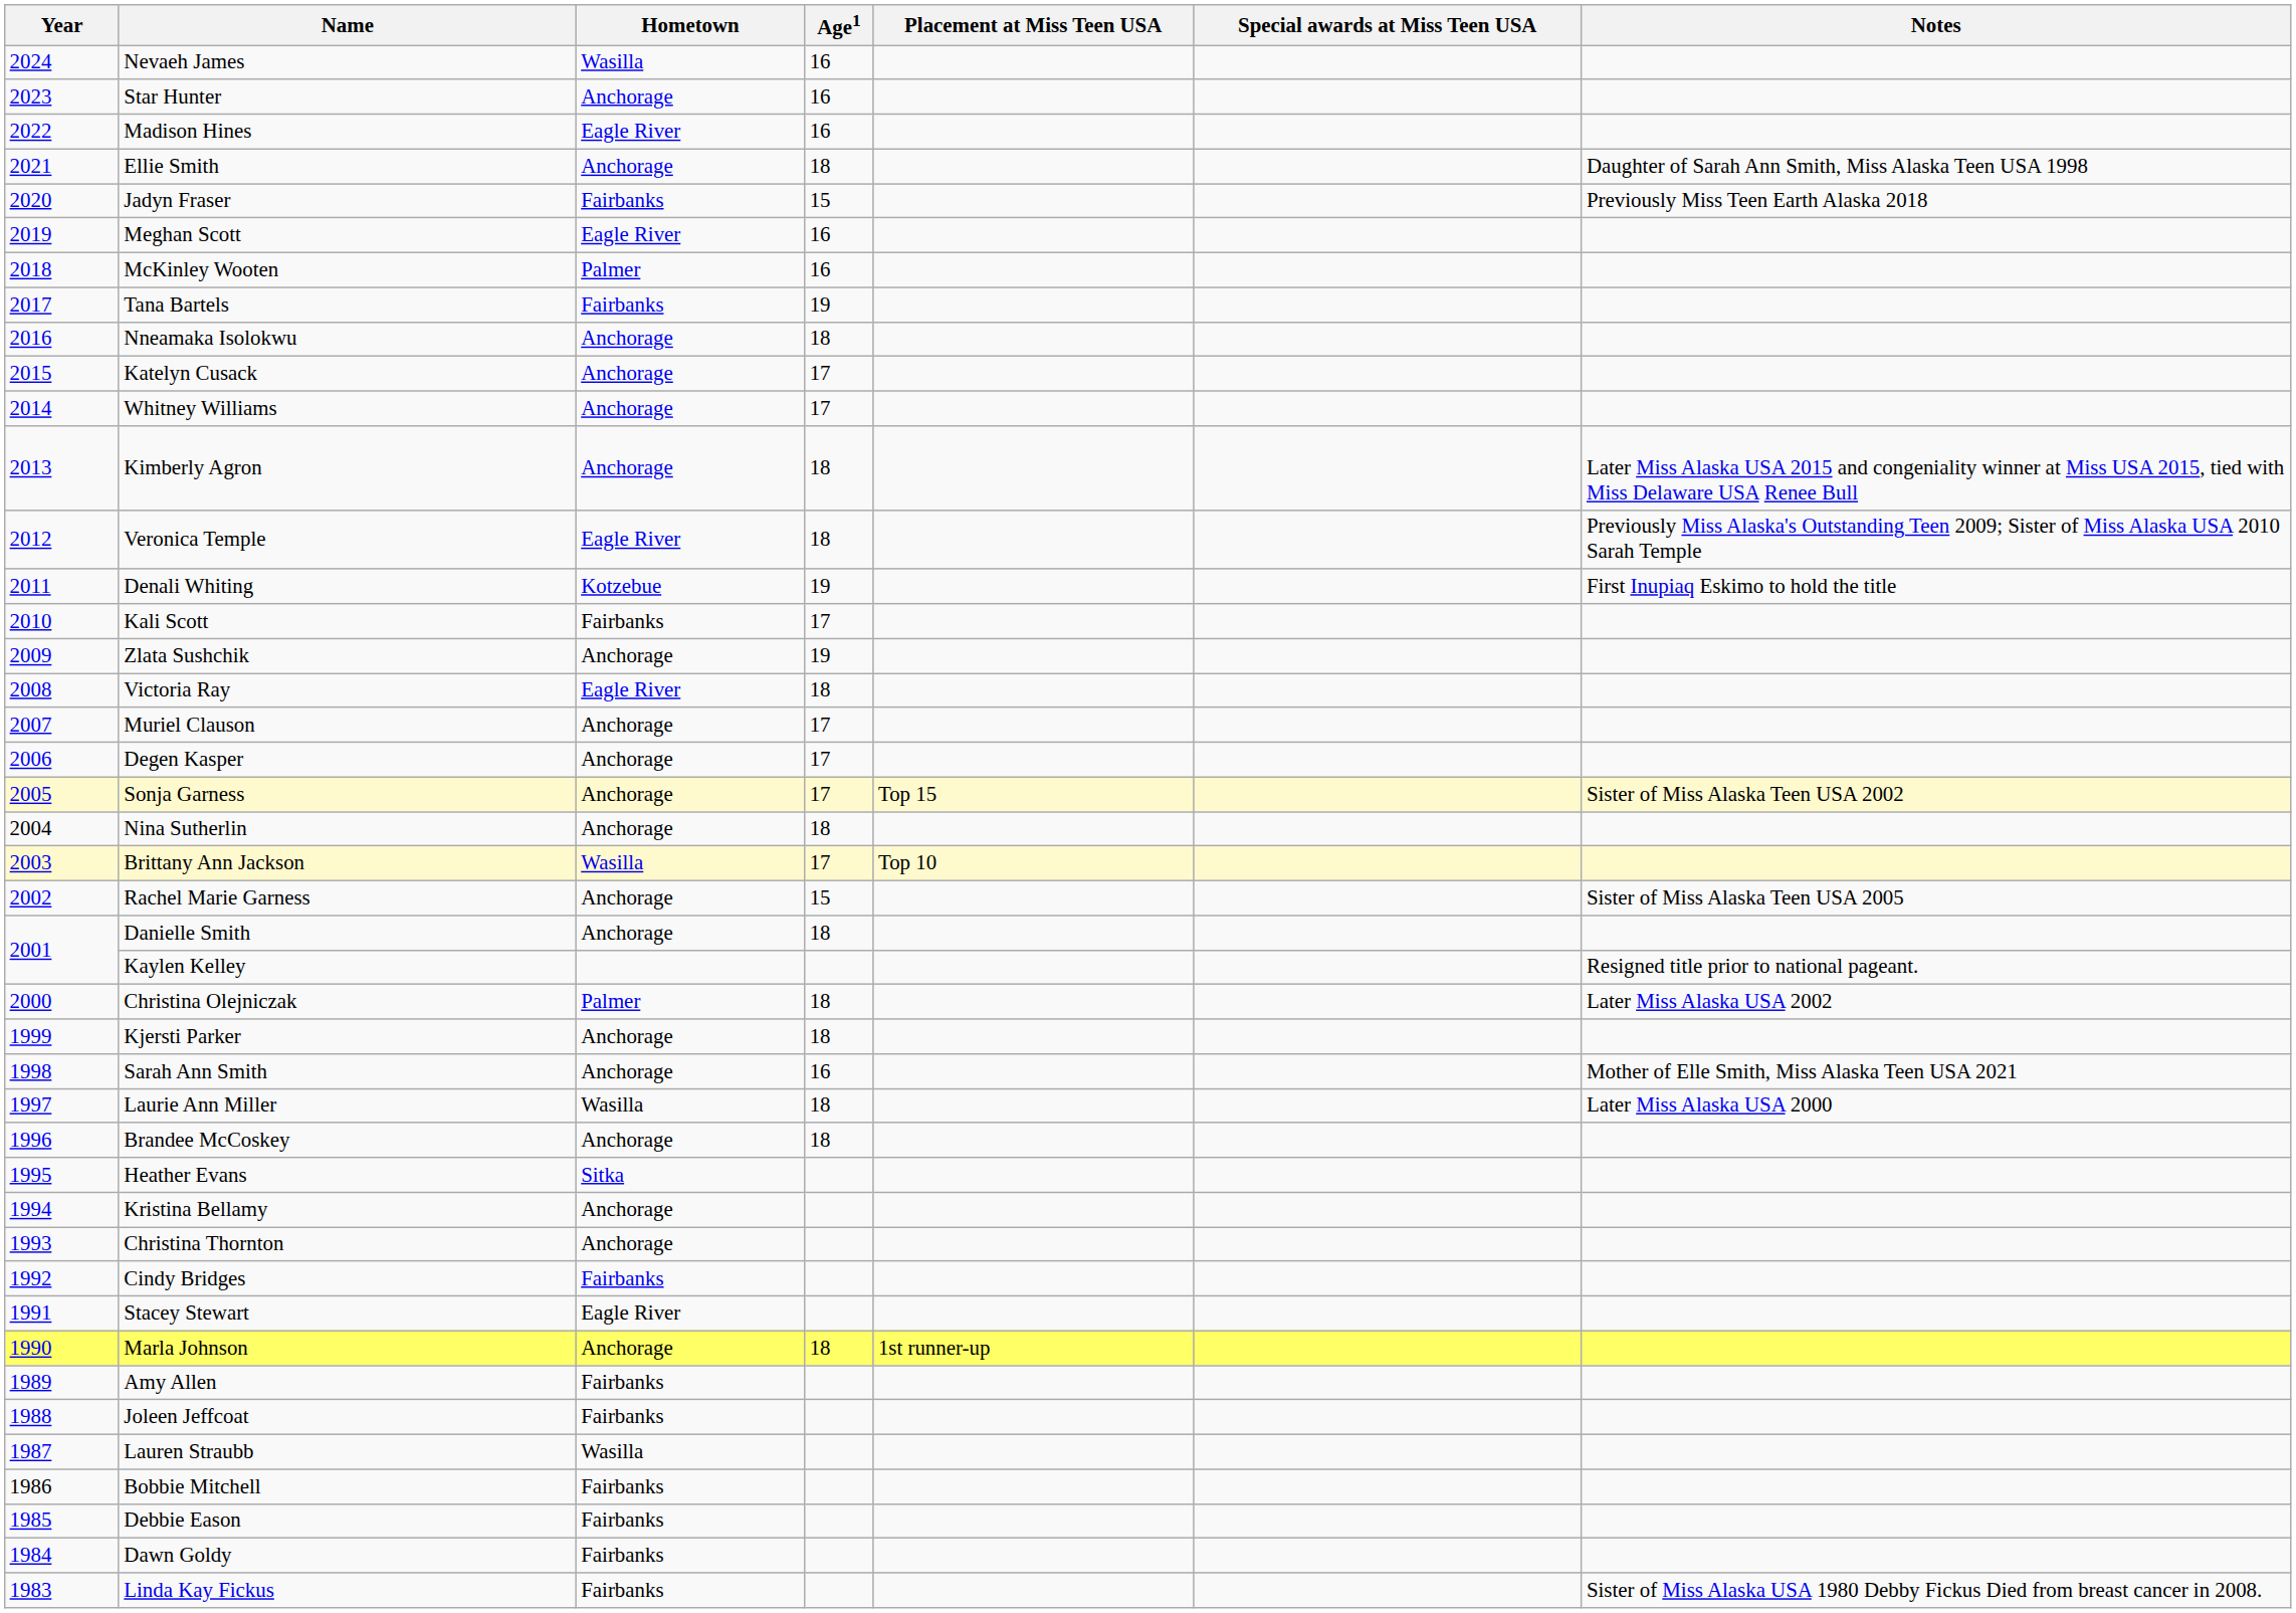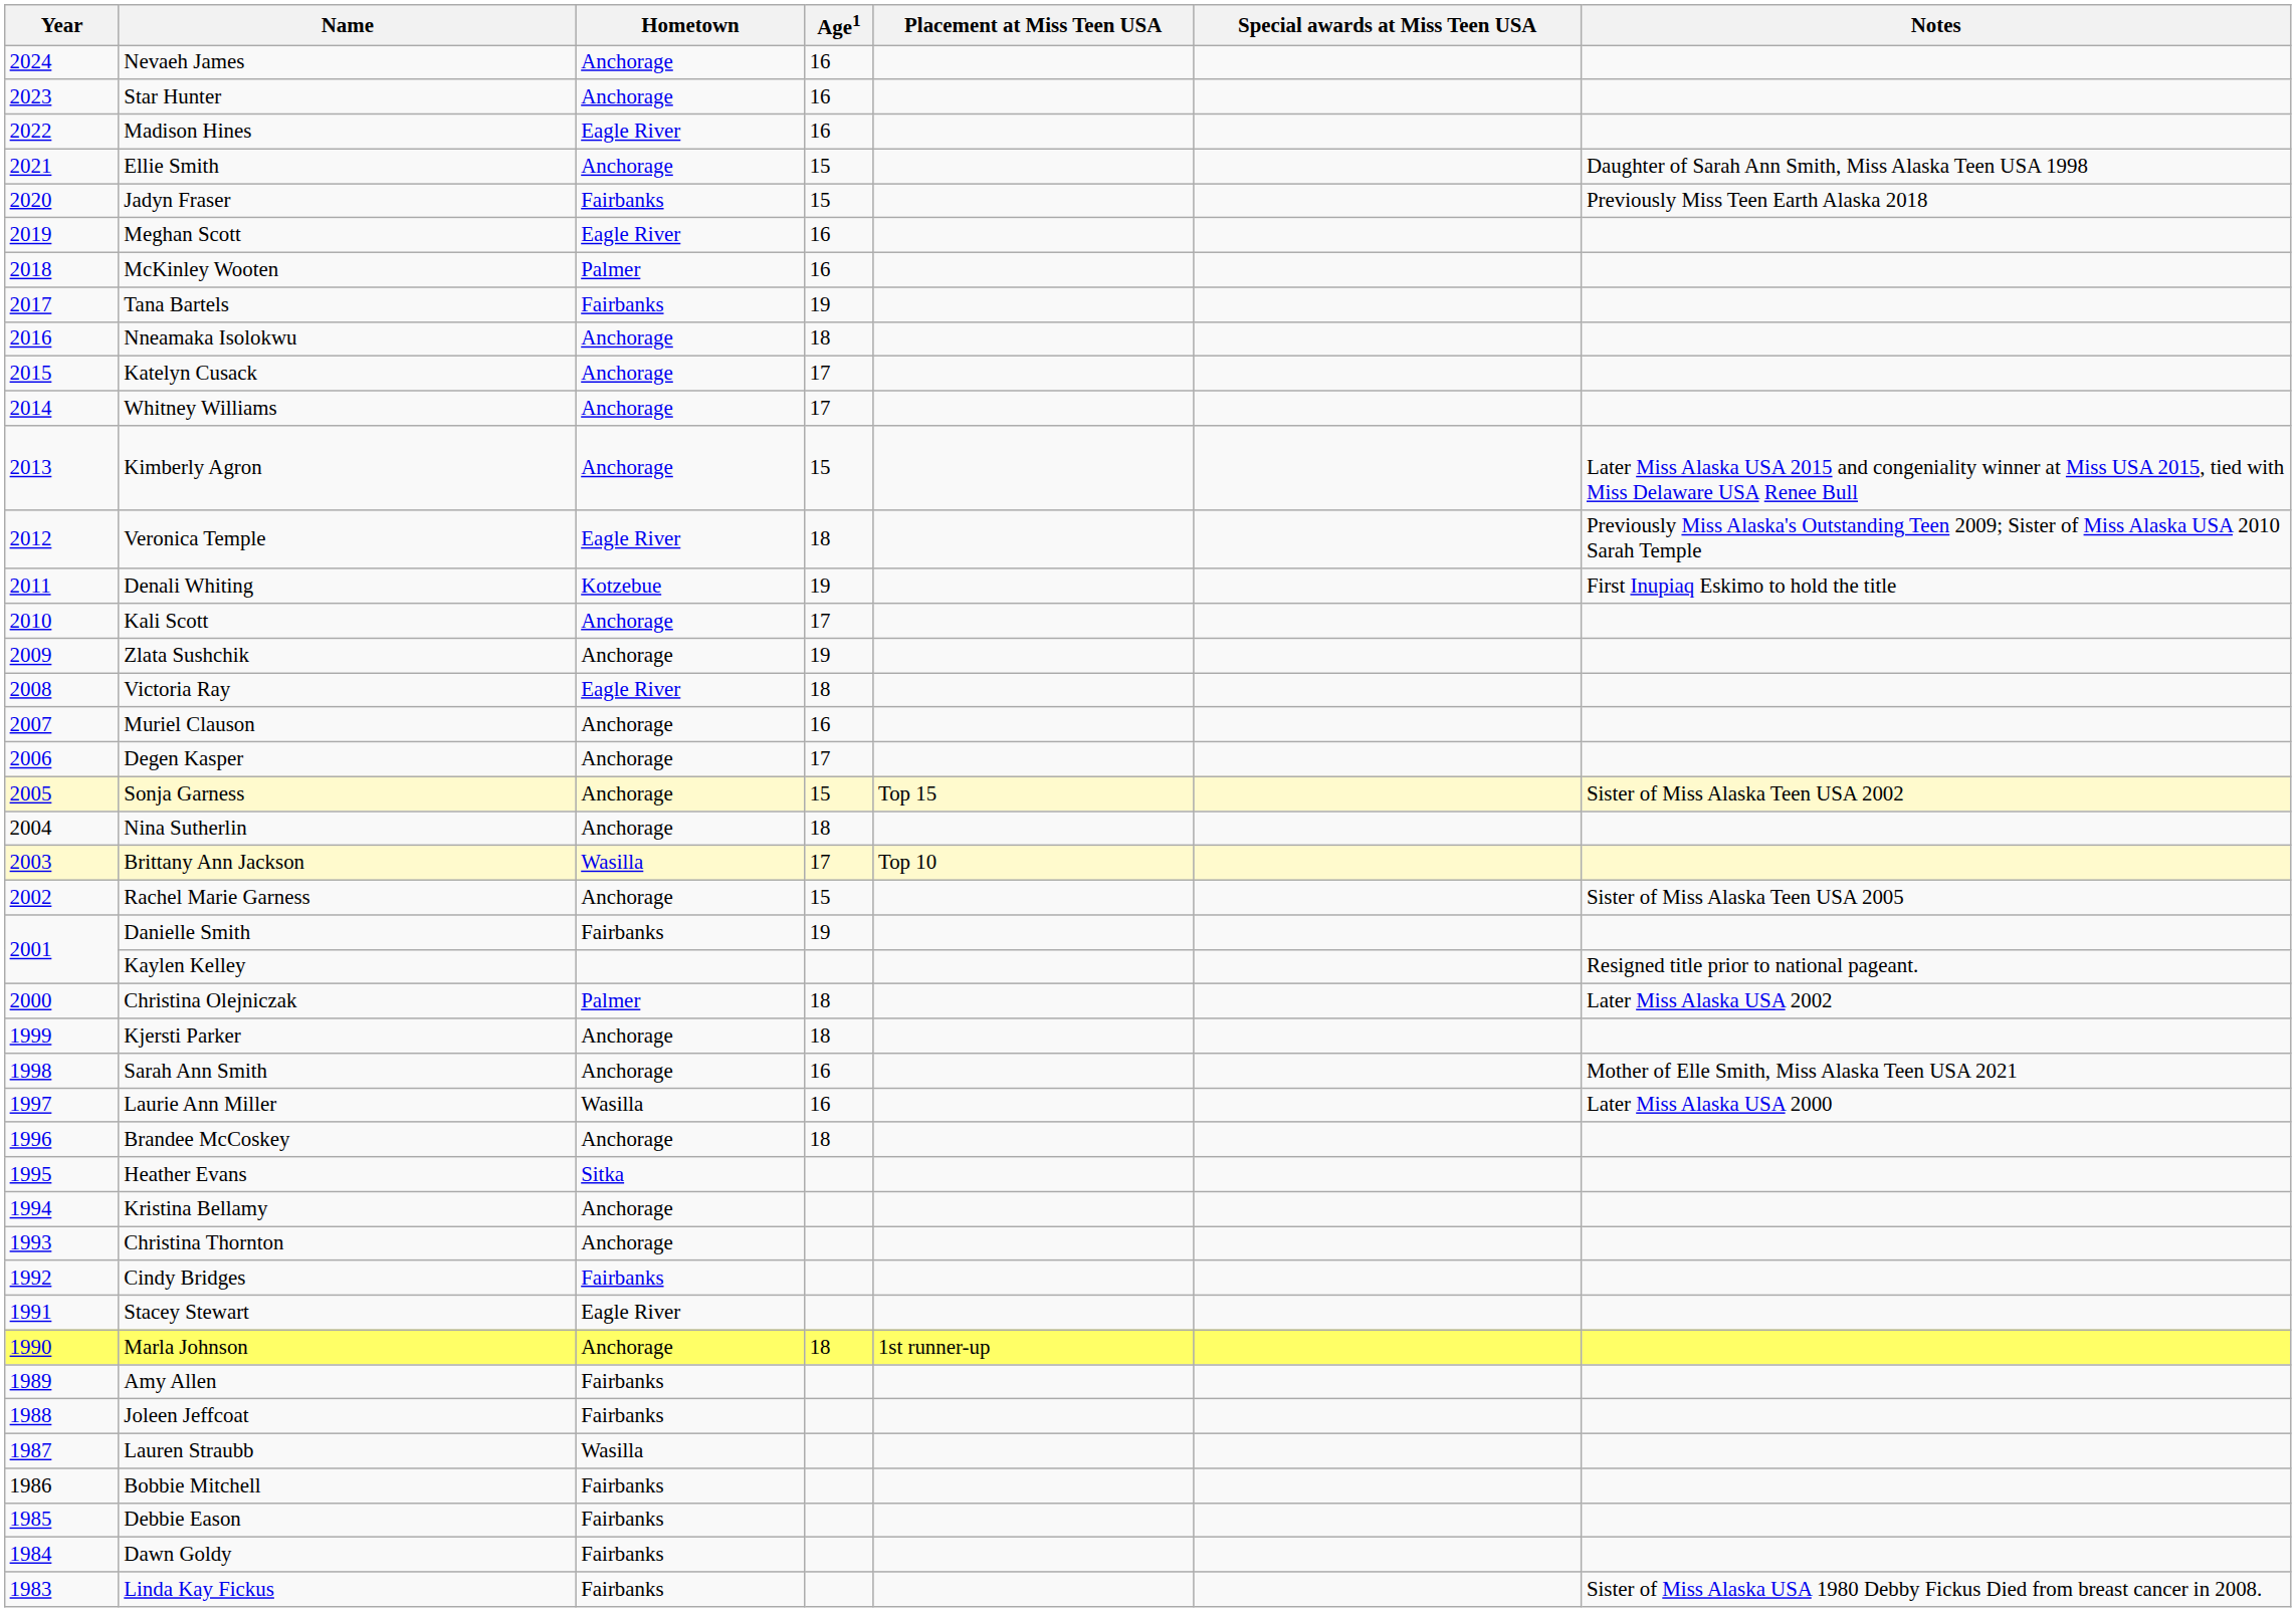Nevaeh James | Hometown: Wasilla -> Anchorage
Ellie Smith | Age1: 18 -> 15
Kimberly Agron | Age1: 18 -> 15
Kali Scott | Hometown: Fairbanks -> Anchorage
Muriel Clauson | Age1: 17 -> 16
Sonja Garness | Age1: 17 -> 15
Danielle Smith | Hometown: Anchorage -> Fairbanks
Danielle Smith | Age1: 18 -> 19
Laurie Ann Miller | Age1: 18 -> 16
